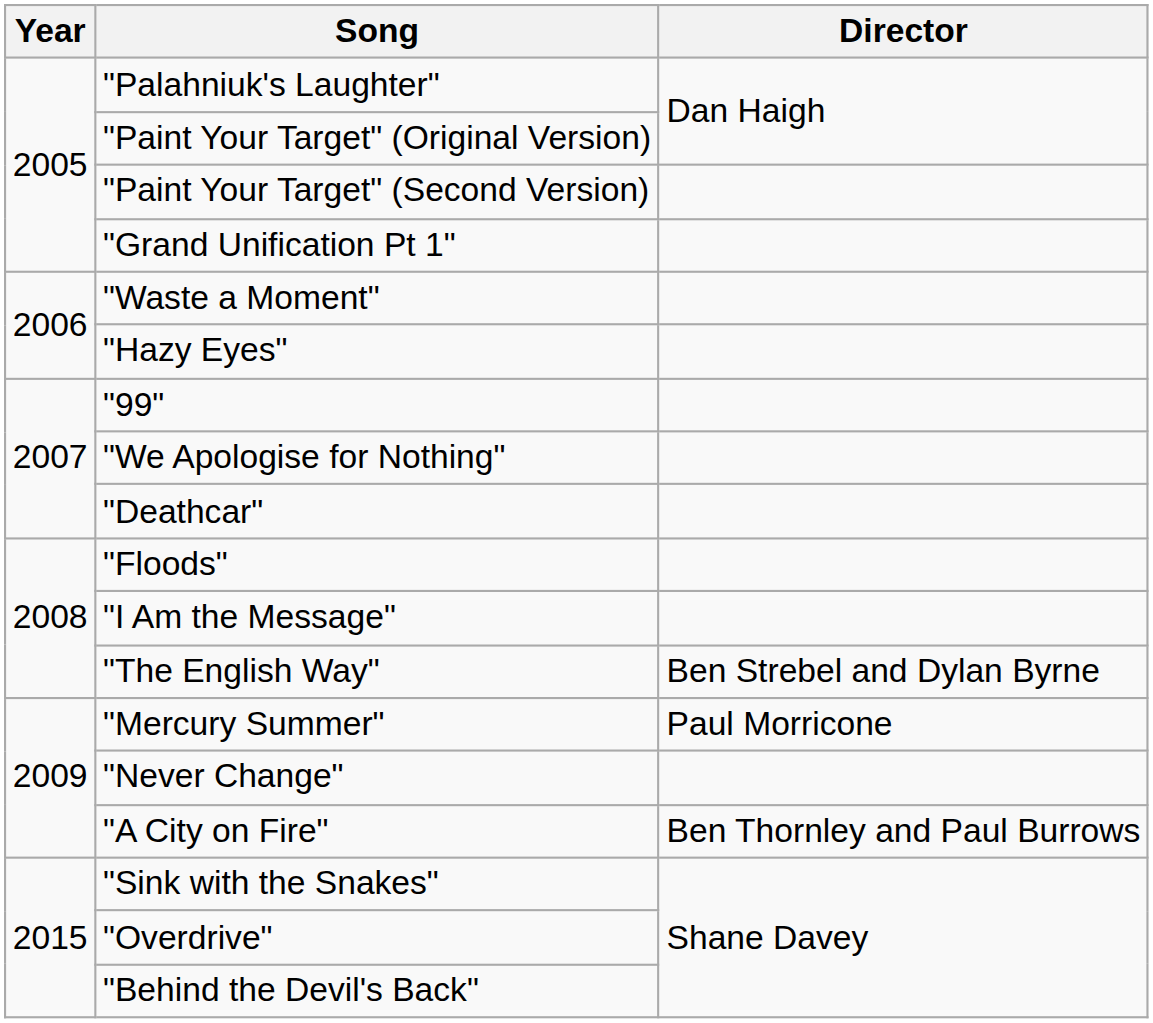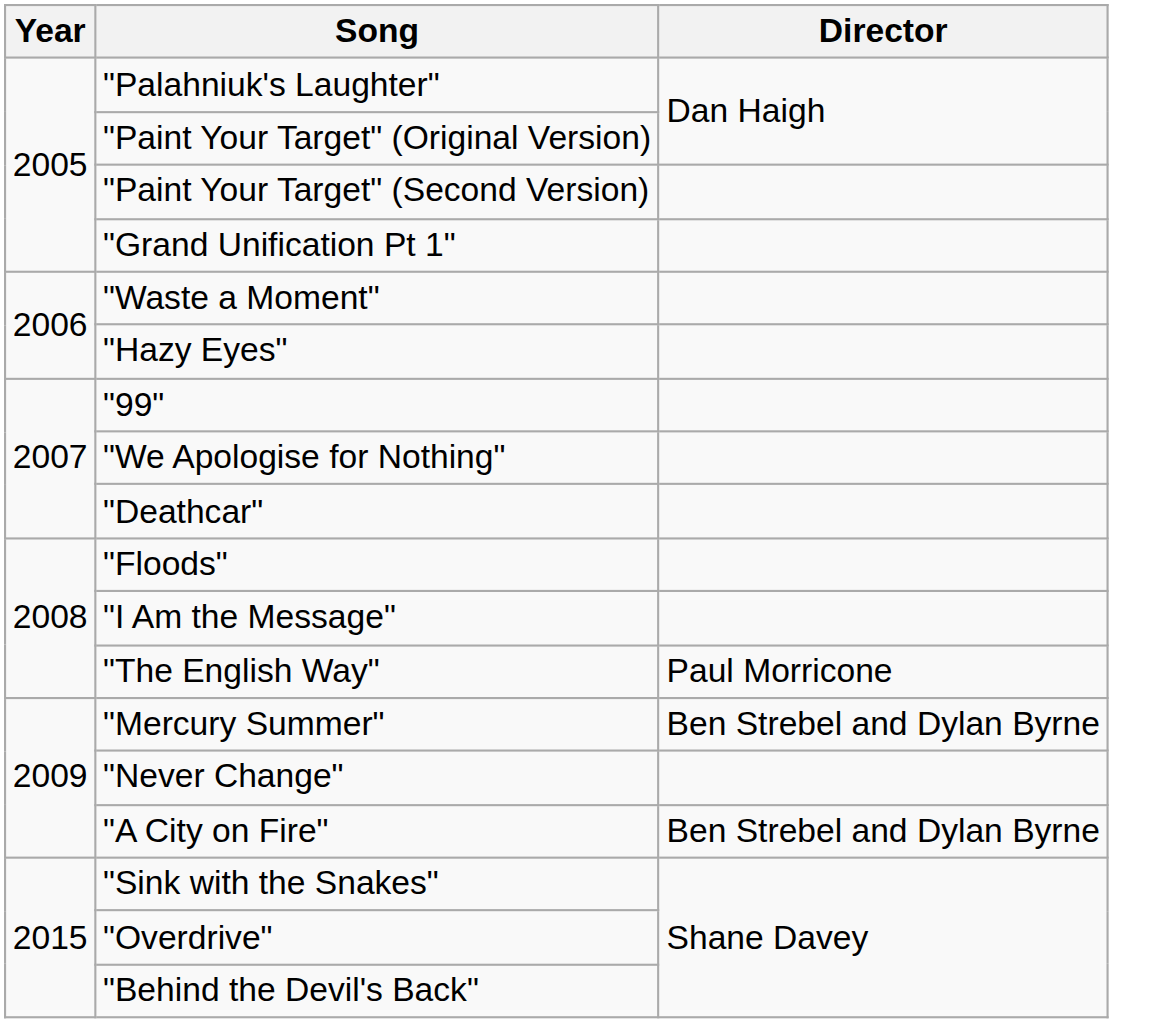"The English Way" | Director: Ben Strebel and Dylan Byrne -> Paul Morricone
"Mercury Summer" | Director: Paul Morricone -> Ben Strebel and Dylan Byrne
"A City on Fire" | Director: Ben Thornley and Paul Burrows -> Ben Strebel and Dylan Byrne
